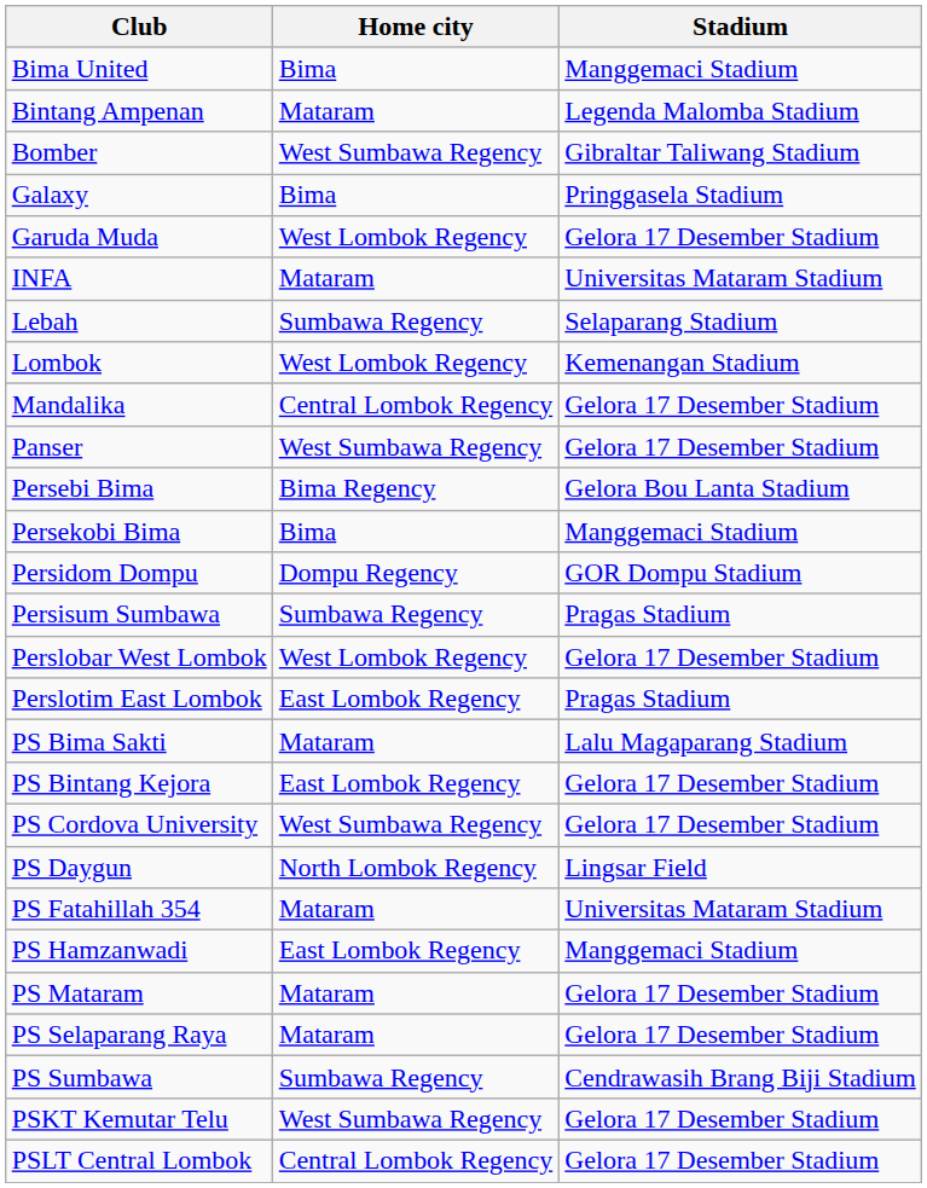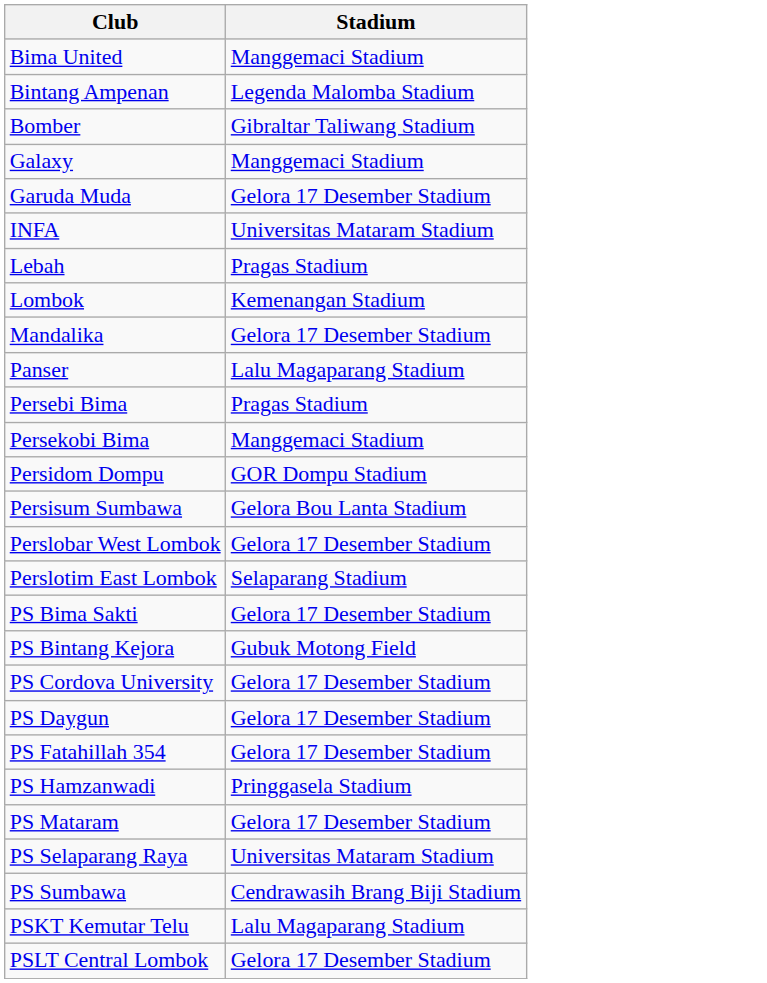- column: Home city | Bima | Mataram | West Sumbawa Regency | Bima | West Lombok Regency | Mataram | Sumbawa Regency | West Lombok Regency | Central Lombok Regency | West Sumbawa Regency | Bima Regency | Bima | Dompu Regency | Sumbawa Regency | West Lombok Regency | East Lombok Regency | Mataram | East Lombok Regency | West Sumbawa Regency | North Lombok Regency | Mataram | East Lombok Regency | Mataram | Mataram | Sumbawa Regency | West Sumbawa Regency | Central Lombok Regency
Galaxy | Stadium: Pringgasela Stadium -> Manggemaci Stadium
Lebah | Stadium: Selaparang Stadium -> Pragas Stadium
Panser | Stadium: Gelora 17 Desember Stadium -> Lalu Magaparang Stadium
Persebi Bima | Stadium: Gelora Bou Lanta Stadium -> Pragas Stadium
Persisum Sumbawa | Stadium: Pragas Stadium -> Gelora Bou Lanta Stadium
Perslotim East Lombok | Stadium: Pragas Stadium -> Selaparang Stadium
PS Bima Sakti | Stadium: Lalu Magaparang Stadium -> Gelora 17 Desember Stadium
PS Bintang Kejora | Stadium: Gelora 17 Desember Stadium -> Gubuk Motong Field
PS Daygun | Stadium: Lingsar Field -> Gelora 17 Desember Stadium
PS Fatahillah 354 | Stadium: Universitas Mataram Stadium -> Gelora 17 Desember Stadium
PS Hamzanwadi | Stadium: Manggemaci Stadium -> Pringgasela Stadium
PS Selaparang Raya | Stadium: Gelora 17 Desember Stadium -> Universitas Mataram Stadium
PSKT Kemutar Telu | Stadium: Gelora 17 Desember Stadium -> Lalu Magaparang Stadium
